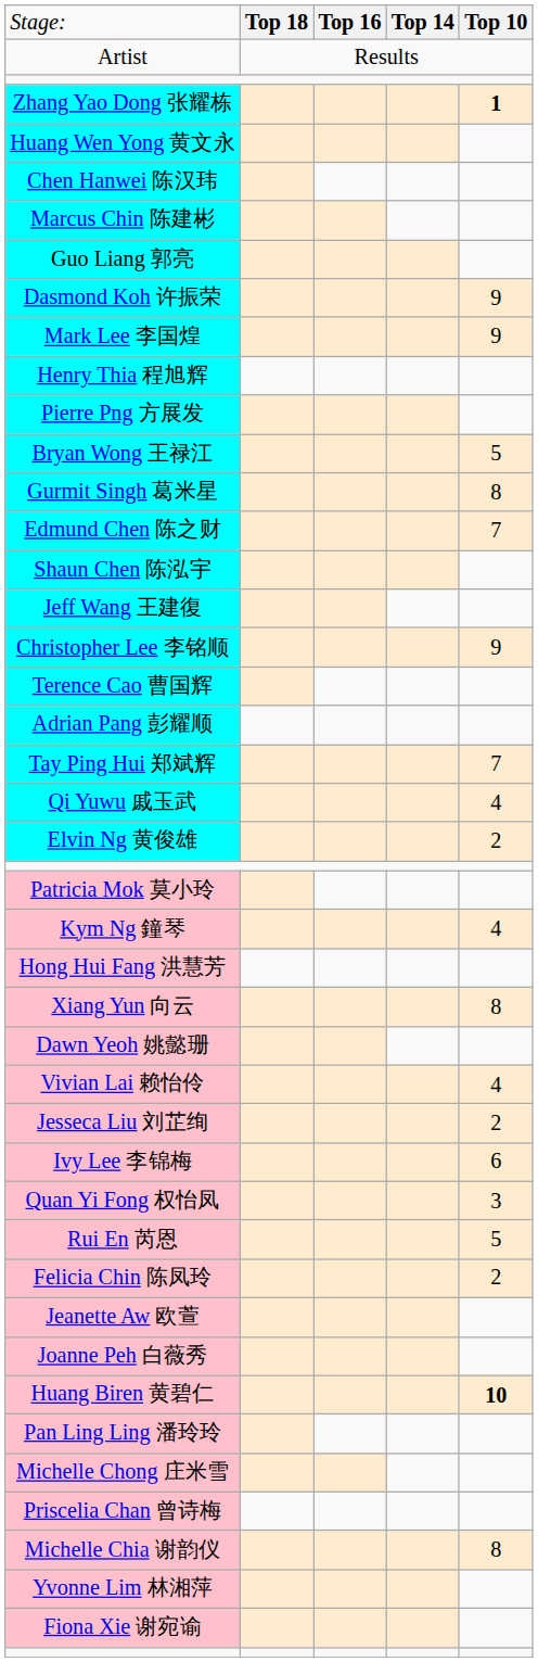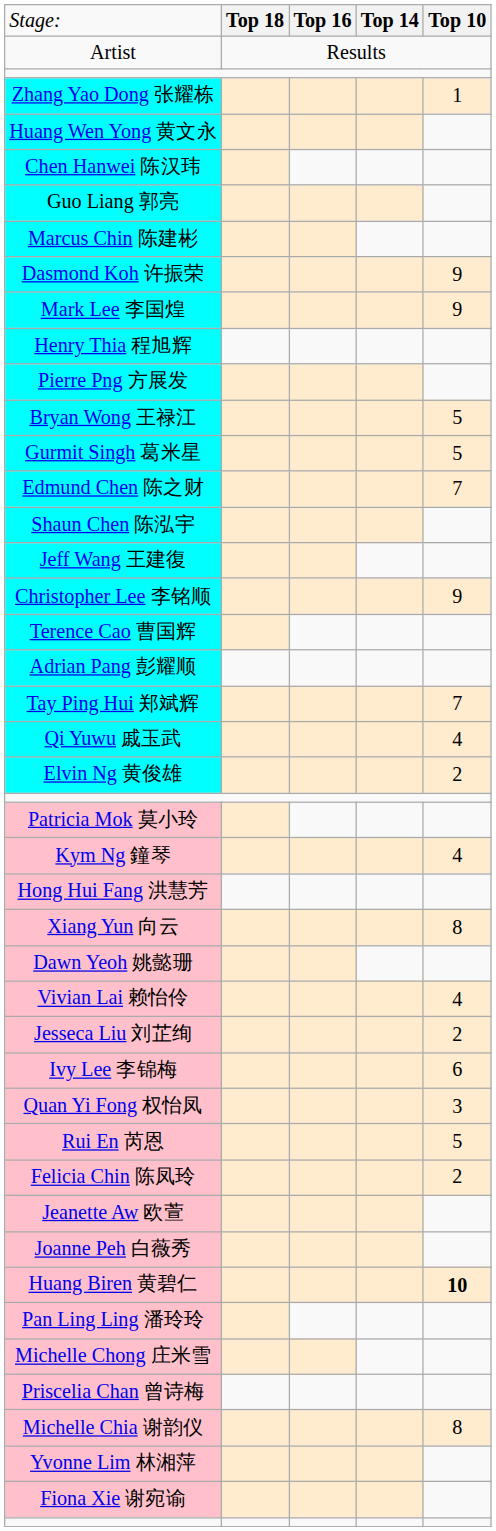Zhang Yao Dong 张耀栋 | column 5: bold -> normal
rows swapped: Marcus Chin 陈建彬 <-> Guo Liang 郭亮
Gurmit Singh 葛米星 | column 5: 8 -> 5
